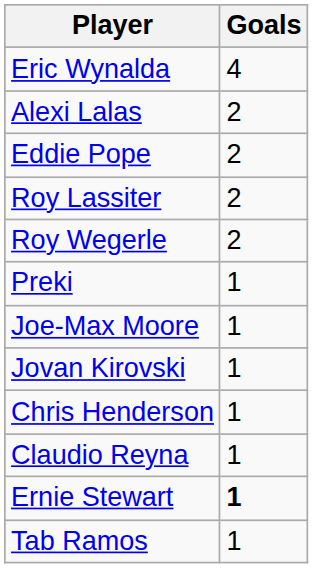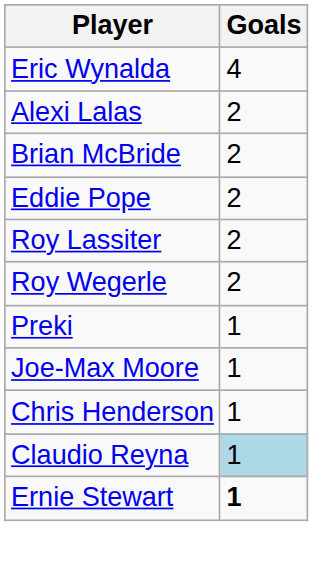+ row: Brian McBride | 2
- row: Jovan Kirovski | 1
Claudio Reyna | Goals: no background -> lightblue background
- row: Tab Ramos | 1
